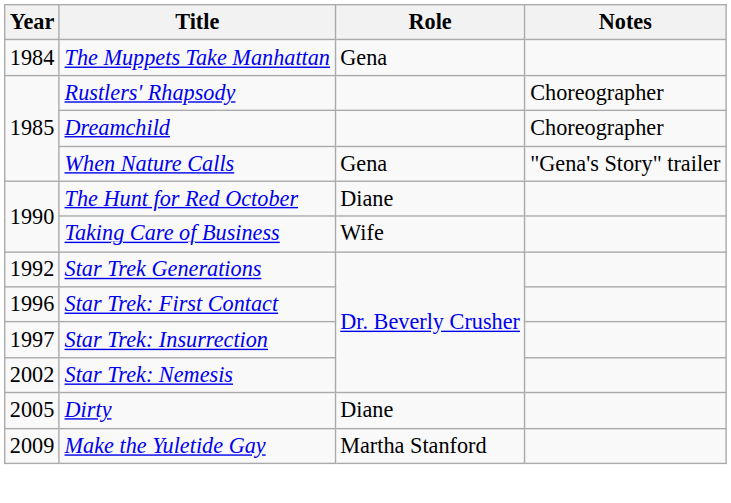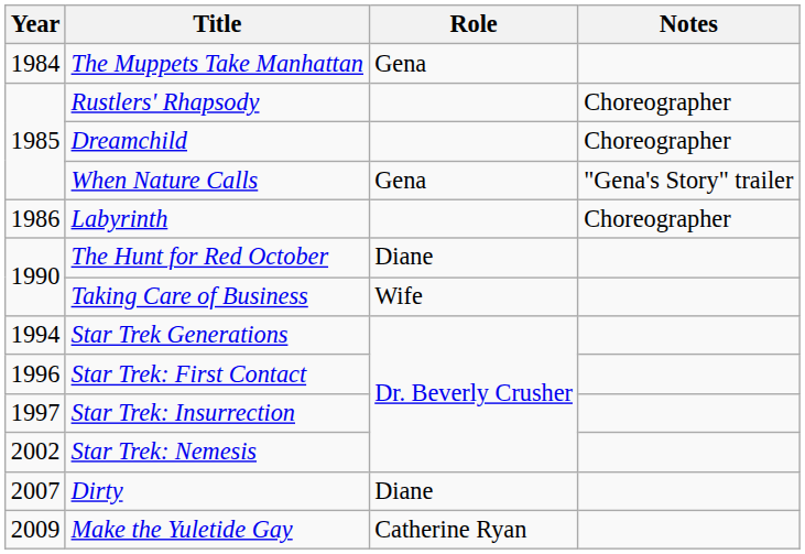+ row: 1986 | Labyrinth | Choreographer
Star Trek Generations | Year: 1992 -> 1994
Dirty | Year: 2005 -> 2007
Make the Yuletide Gay | Role: Martha Stanford -> Catherine Ryan
